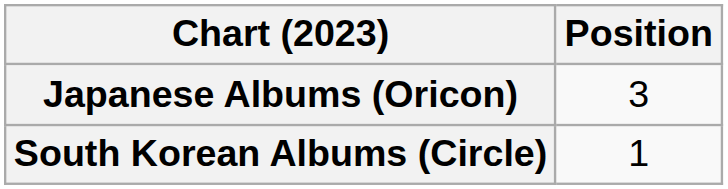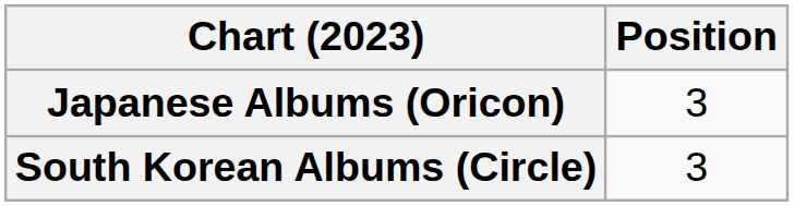South Korean Albums (Circle) | Position: 1 -> 3
